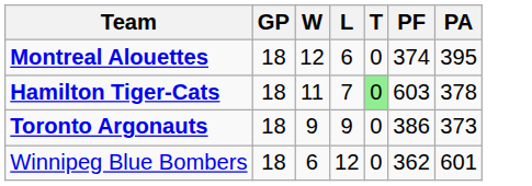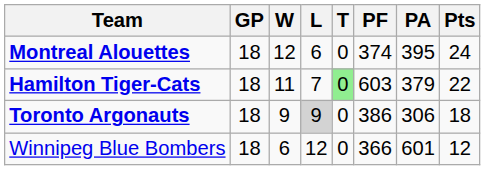+ column: Pts | 24 | 22 | 18 | 12
Hamilton Tiger-Cats | PA: 378 -> 379
Toronto Argonauts | L: no background -> lightgrey background
Toronto Argonauts | PA: 373 -> 306
Winnipeg Blue Bombers | PF: 362 -> 366
